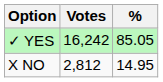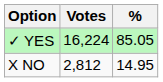✓ YES | Votes: 16,242 -> 16,224
